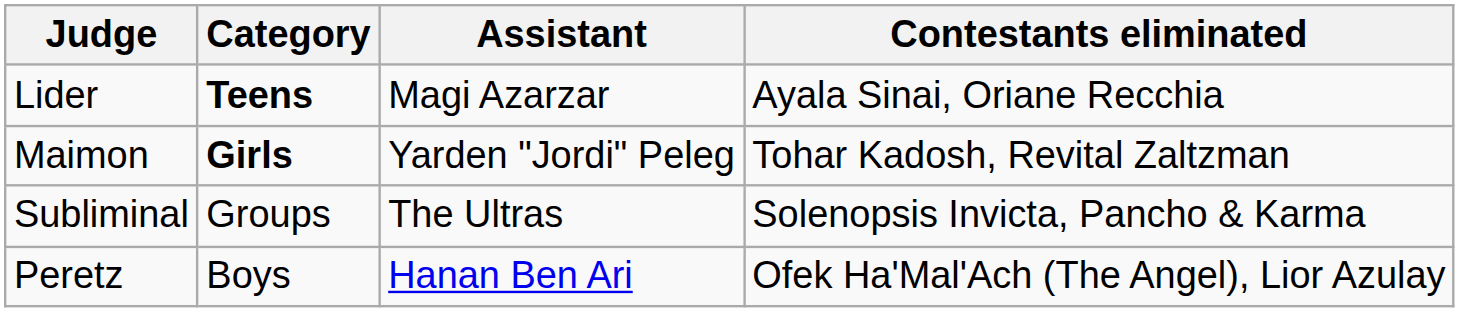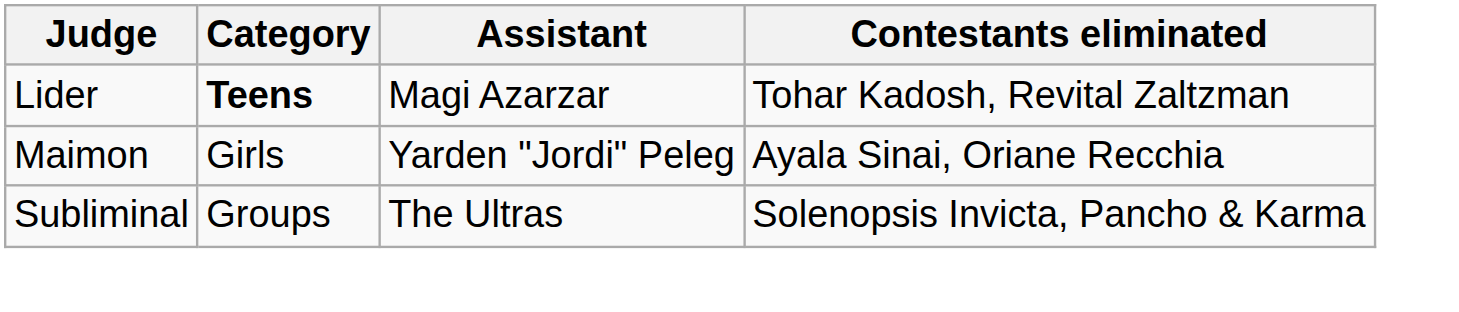Lider | Contestants eliminated: Ayala Sinai, Oriane Recchia -> Tohar Kadosh, Revital Zaltzman
Maimon | Category: bold -> normal
Maimon | Contestants eliminated: Tohar Kadosh, Revital Zaltzman -> Ayala Sinai, Oriane Recchia
- row: Peretz | Boys | Hanan Ben Ari | Ofek Ha'Mal'Ach (The Angel), Lior Azulay
